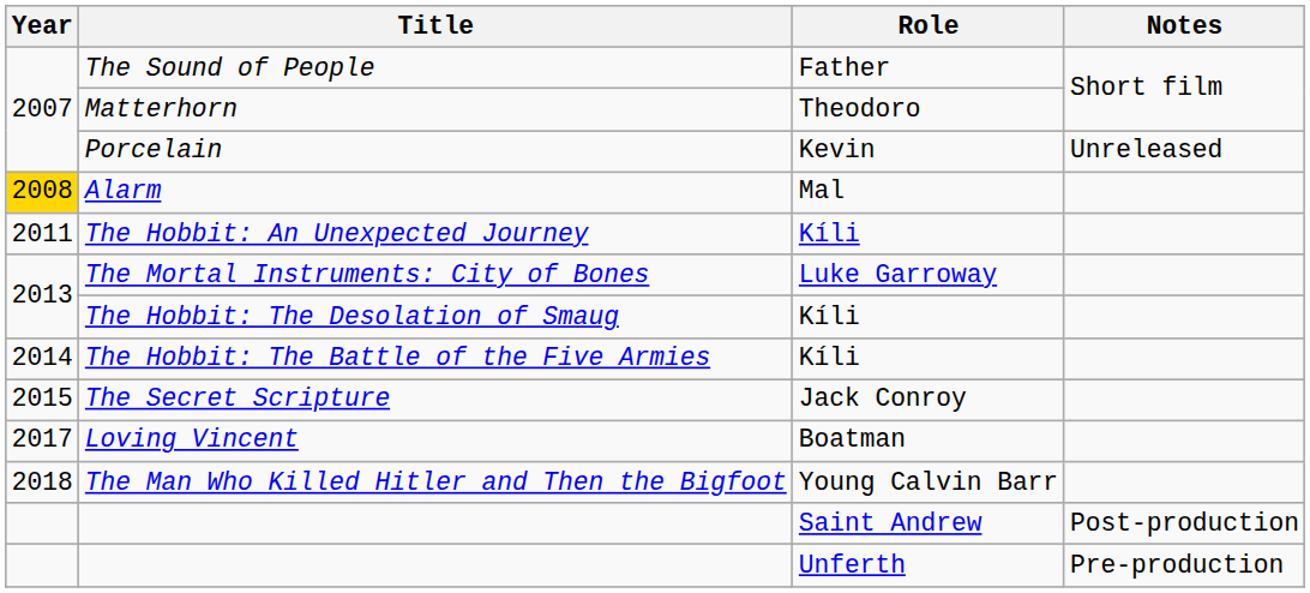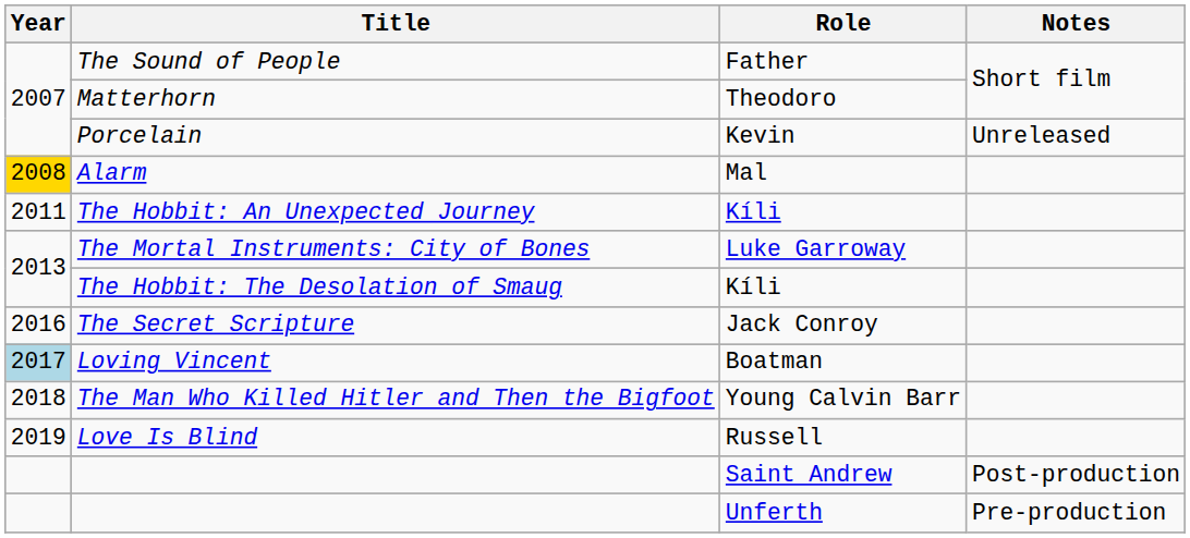- row: 2014 | The Hobbit: The Battle of the Five Armies | Kíli
The Secret Scripture | Year: 2015 -> 2016
Loving Vincent | Year: no background -> lightblue background
+ row: 2019 | Love Is Blind | Russell
